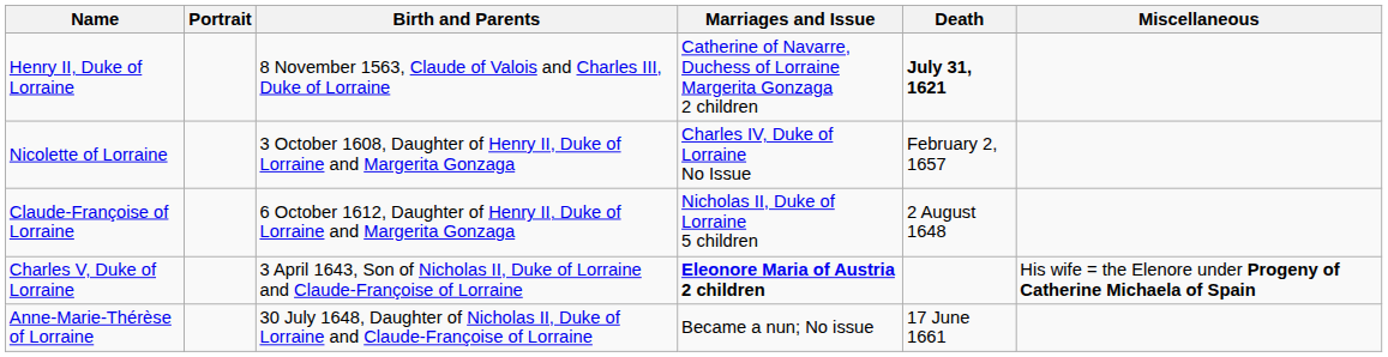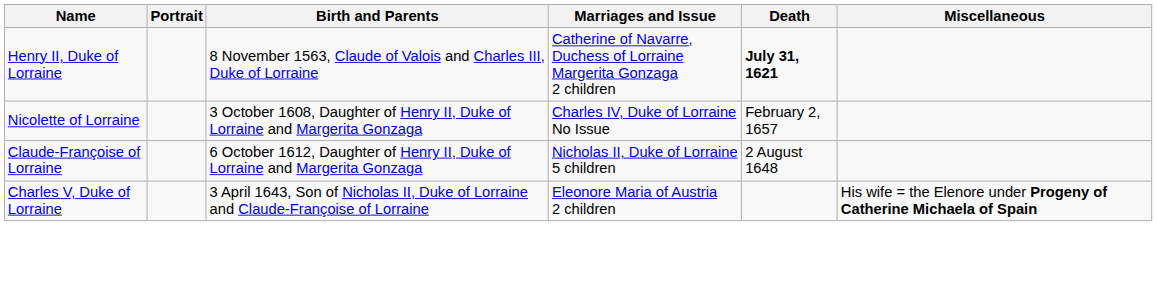Charles V, Duke of Lorraine | Marriages and Issue: bold -> normal
- row: Anne-Marie-Thérèse of Lorraine | 30 July 1648, Daughter of Nicholas II, Duke of Lorraine and Claude-Françoise of Lorraine | Became a nun; No issue | 17 June 1661
